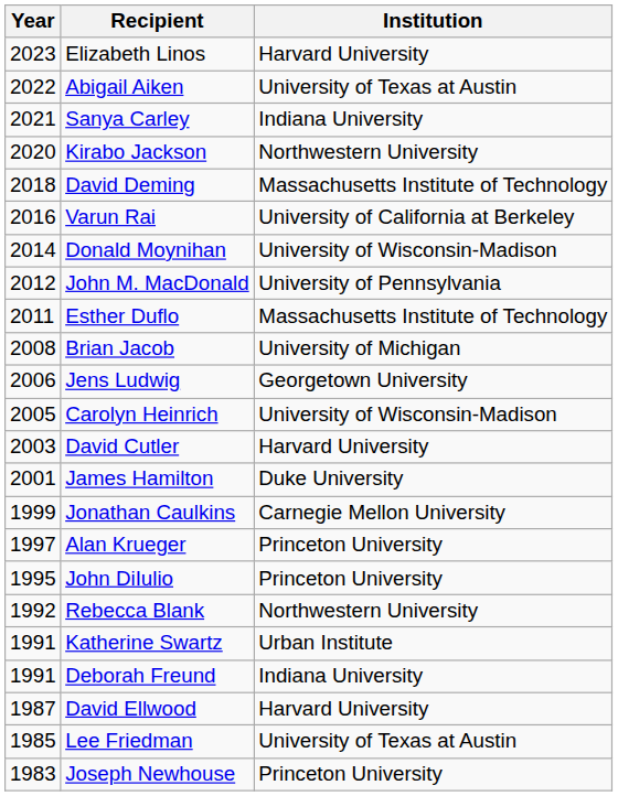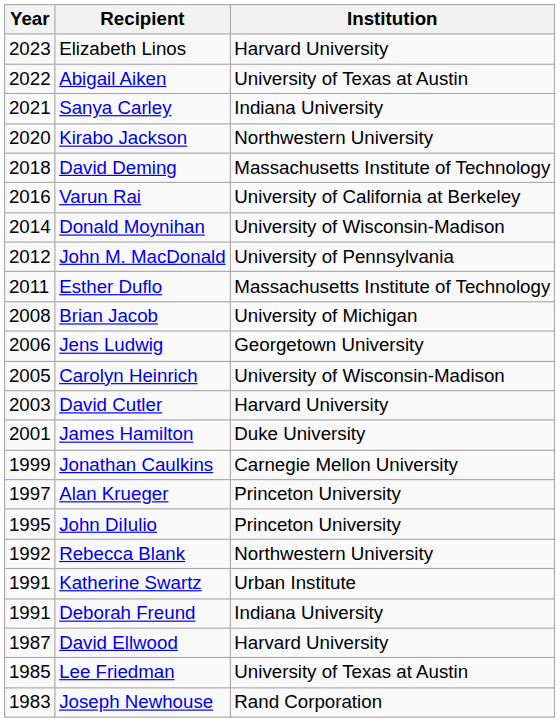Joseph Newhouse | Institution: Princeton University -> Rand Corporation
